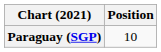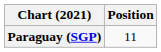Paraguay (SGP) | Position: 10 -> 11
